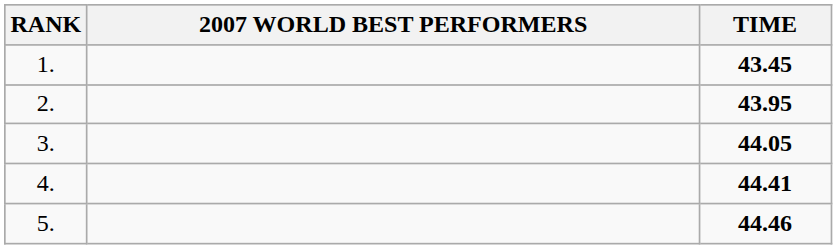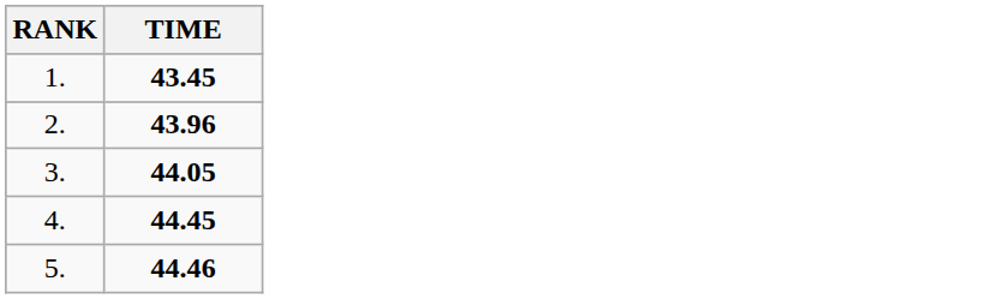- column: 2007 WORLD BEST PERFORMERS
2. | TIME: 43.95 -> 43.96
4. | TIME: 44.41 -> 44.45
